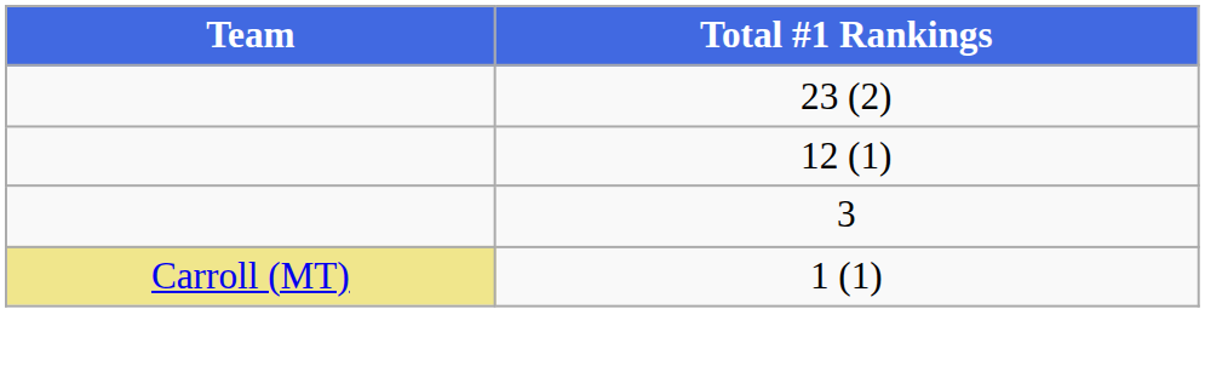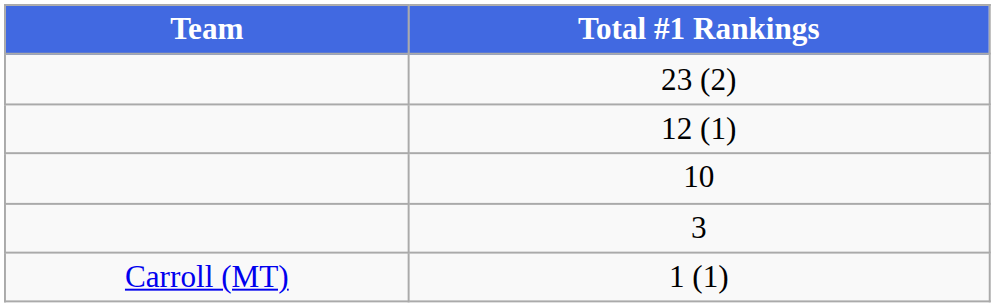+ row: 10
1 (1) | Team: khaki background -> no background
